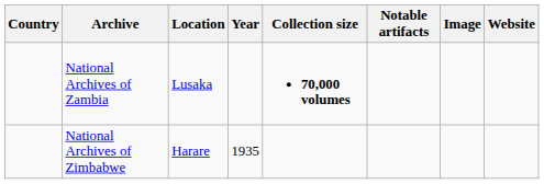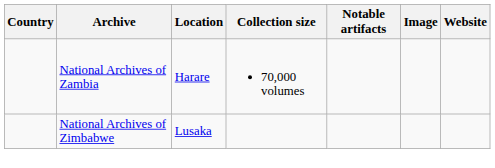- column: Year | 1935
National Archives of Zambia | Location: Lusaka -> Harare
National Archives of Zambia | Collection size: bold -> normal
National Archives of Zimbabwe | Location: Harare -> Lusaka
